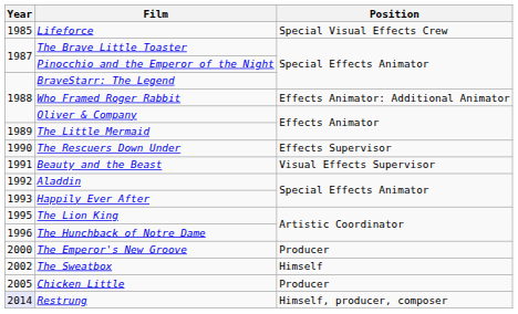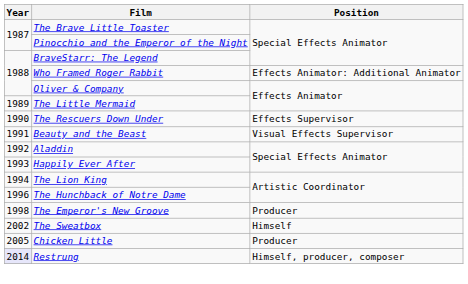- row: 1985 | Lifeforce | Special Visual Effects Crew
The Lion King | Year: 1995 -> 1994
The Emperor's New Groove | Year: 2000 -> 1998
